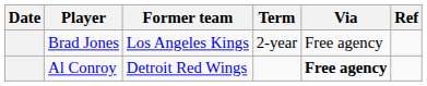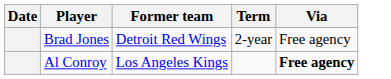- column: Ref
Brad Jones | Former team: Los Angeles Kings -> Detroit Red Wings
Al Conroy | Former team: Detroit Red Wings -> Los Angeles Kings
